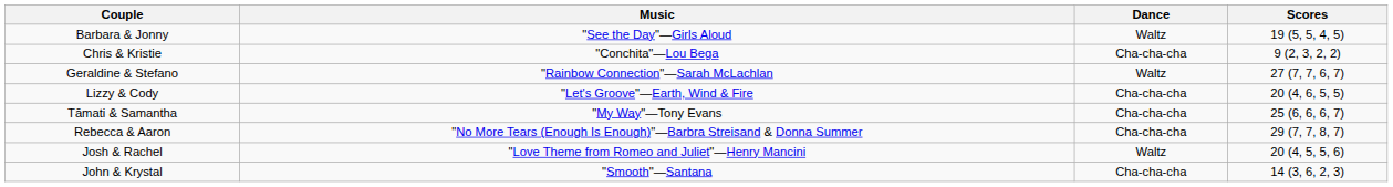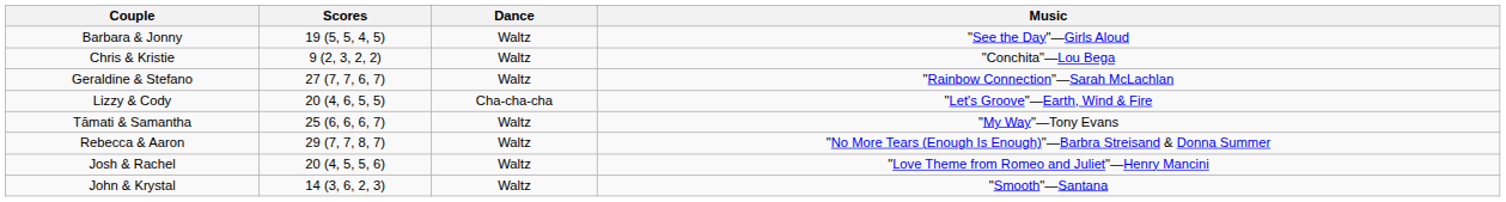columns swapped: Scores <-> Music
Chris & Kristie | Dance: Cha-cha-cha -> Waltz
Tāmati & Samantha | Dance: Cha-cha-cha -> Waltz
Rebecca & Aaron | Dance: Cha-cha-cha -> Waltz
John & Krystal | Dance: Cha-cha-cha -> Waltz
